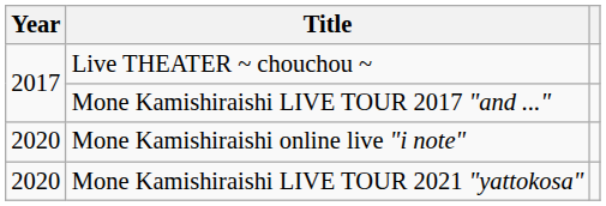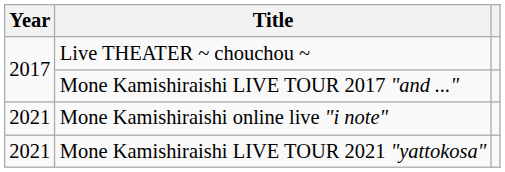Mone Kamishiraishi online live "i note" | Year: 2020 -> 2021
Mone Kamishiraishi LIVE TOUR 2021 "yattokosa" | Year: 2020 -> 2021
